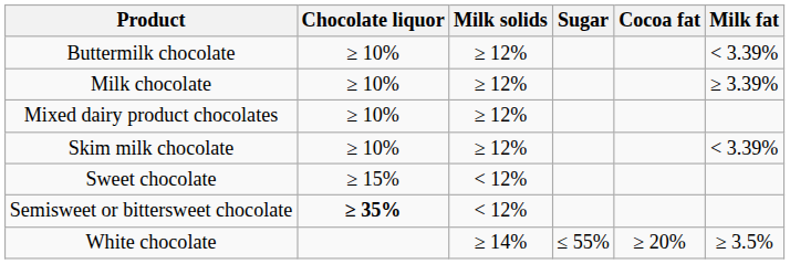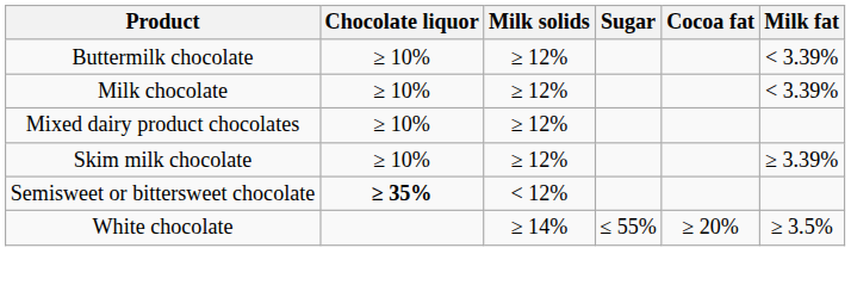Milk chocolate | Milk fat: ≥ 3.39% -> < 3.39%
Skim milk chocolate | Milk fat: < 3.39% -> ≥ 3.39%
- row: Sweet chocolate | ≥ 15% | < 12%
